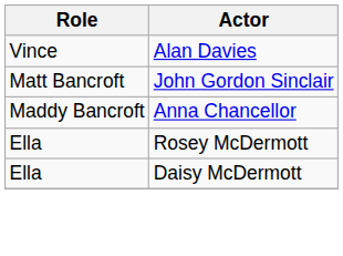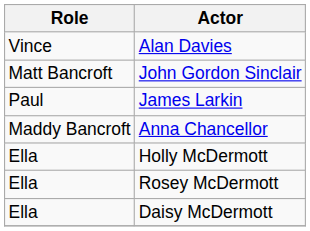+ row: Paul | James Larkin
+ row: Ella | Holly McDermott
